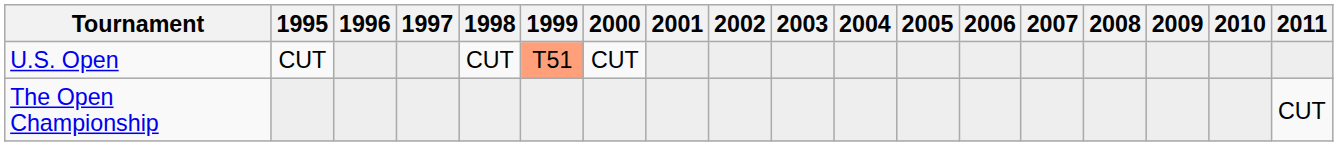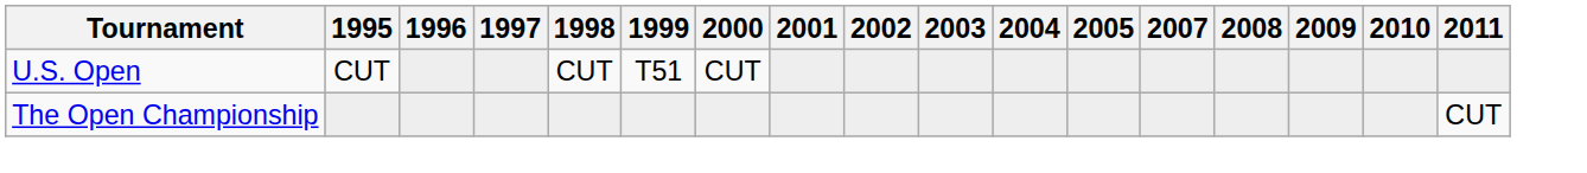- column: 2006
U.S. Open | 1999: lightsalmon background -> no background
